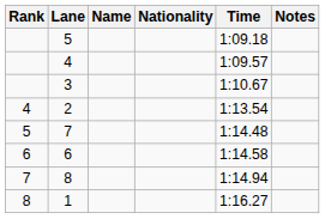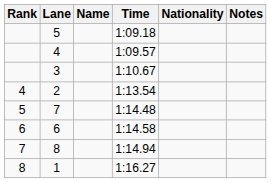columns swapped: Nationality <-> Time
